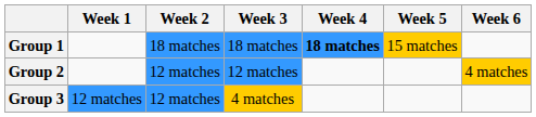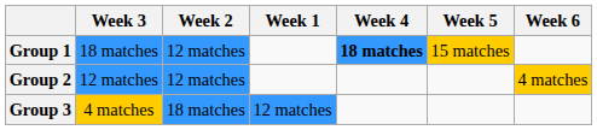columns swapped: Week 1 <-> Week 3
Group 1 | Week 2: 18 matches -> 12 matches
Group 3 | Week 2: 12 matches -> 18 matches
